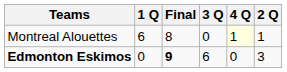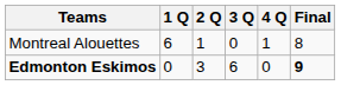columns swapped: 2 Q <-> Final
Montreal Alouettes | 4 Q: lightyellow background -> no background
